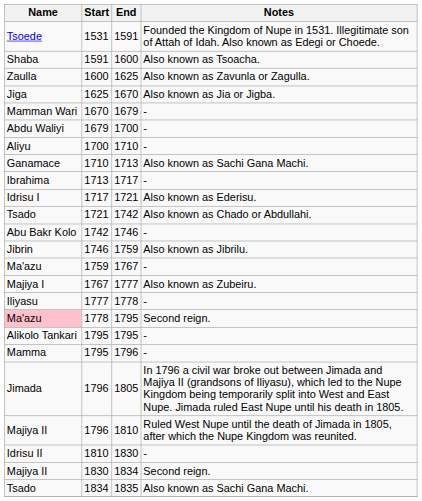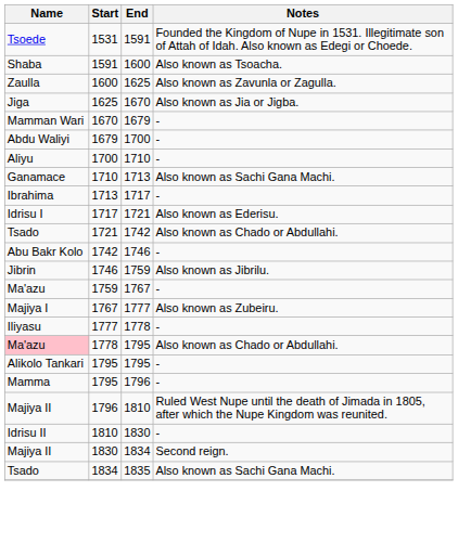1778 / 1795 | Notes: Second reign. -> Also known as Chado or Abdullahi.
- row: Jimada | 1796 | 1805 | In 1796 a civil war broke out between Jimada and Majiya II (grandsons of Iliyasu), which led to the Nupe Kingdom being temporarily split into West and East Nupe. Jimada ruled East Nupe until his death in 1805.
